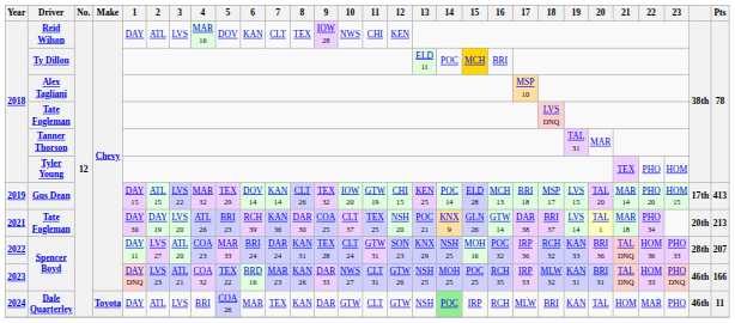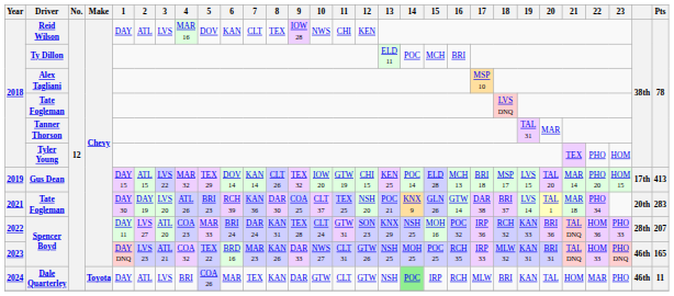Ty Dillon | 15: gold background -> no background
2021 / Tate Fogleman | Pts: 213 -> 283
2023 / Spencer Boyd | Pts: 166 -> 165
